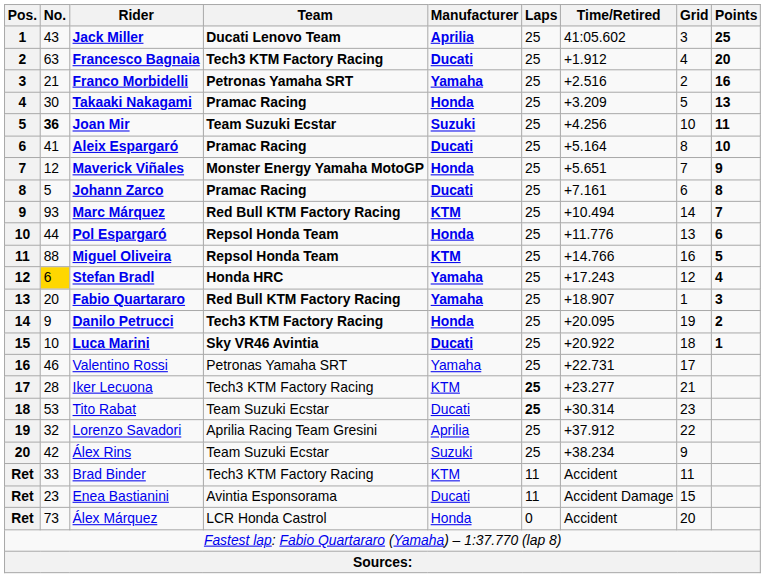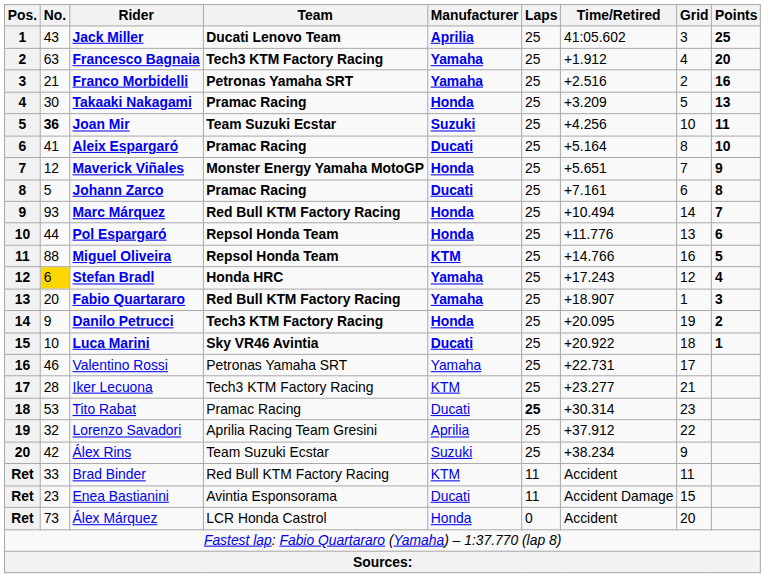Francesco Bagnaia | Manufacturer: Ducati -> Yamaha
Marc Márquez | Manufacturer: KTM -> Honda
Iker Lecuona | Laps: bold -> normal
Tito Rabat | Team: Team Suzuki Ecstar -> Pramac Racing
Brad Binder | Team: Tech3 KTM Factory Racing -> Red Bull KTM Factory Racing
